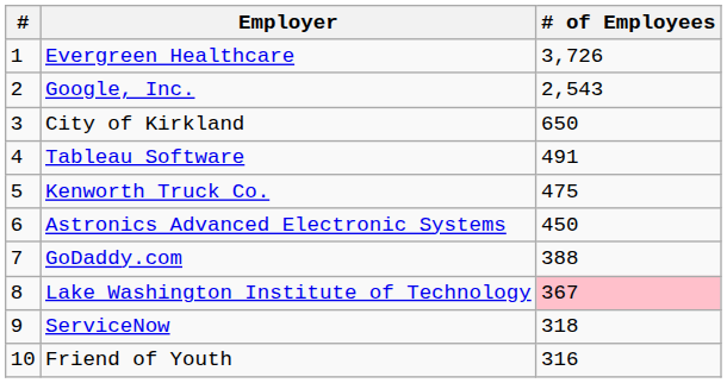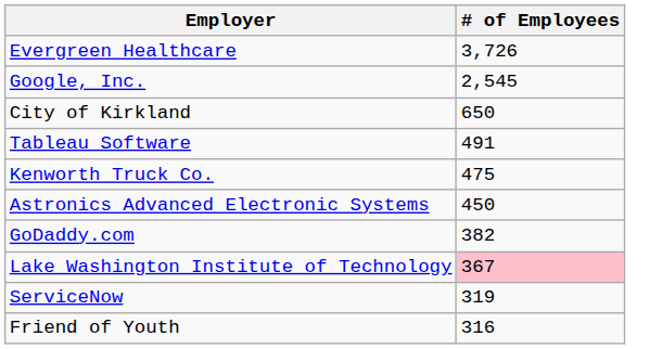- column: # | 1 | 2 | 3 | 4 | 5 | 6 | 7 | 8 | 9 | 10
Google, Inc. | # of Employees: 2,543 -> 2,545
GoDaddy.com | # of Employees: 388 -> 382
ServiceNow | # of Employees: 318 -> 319
